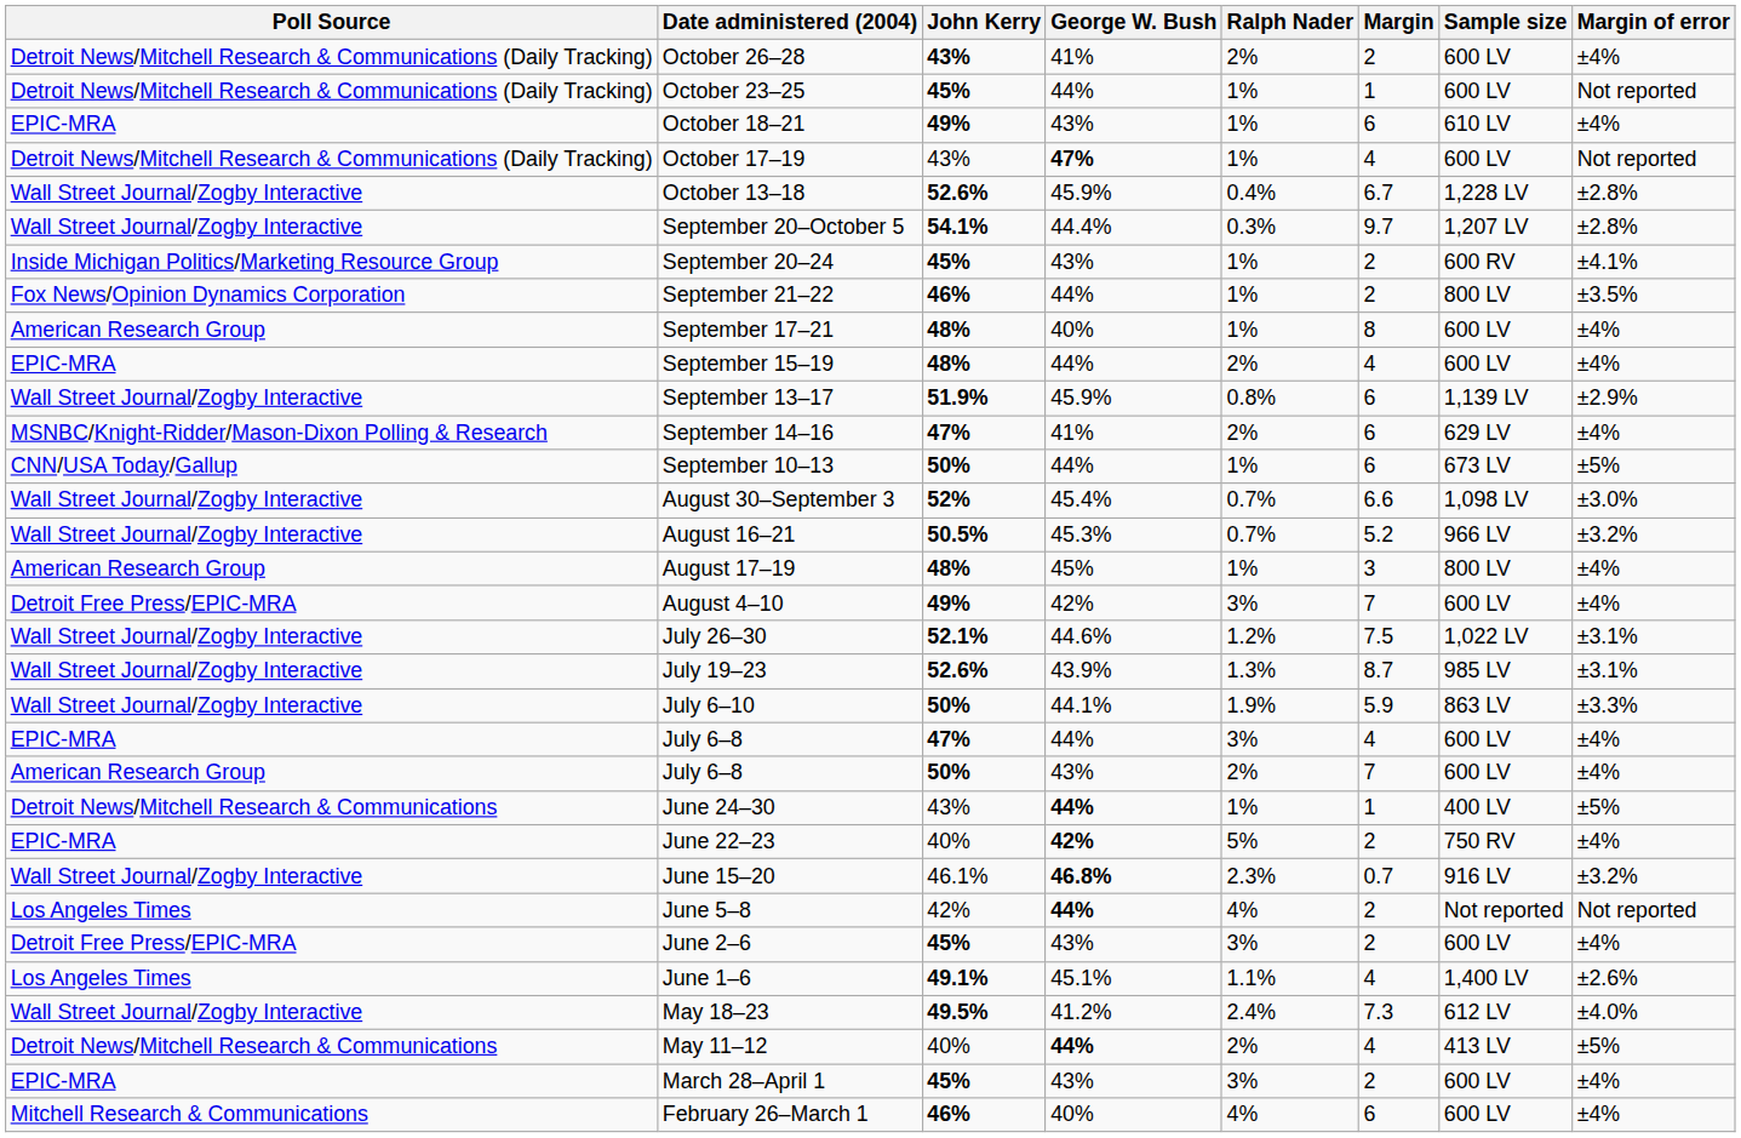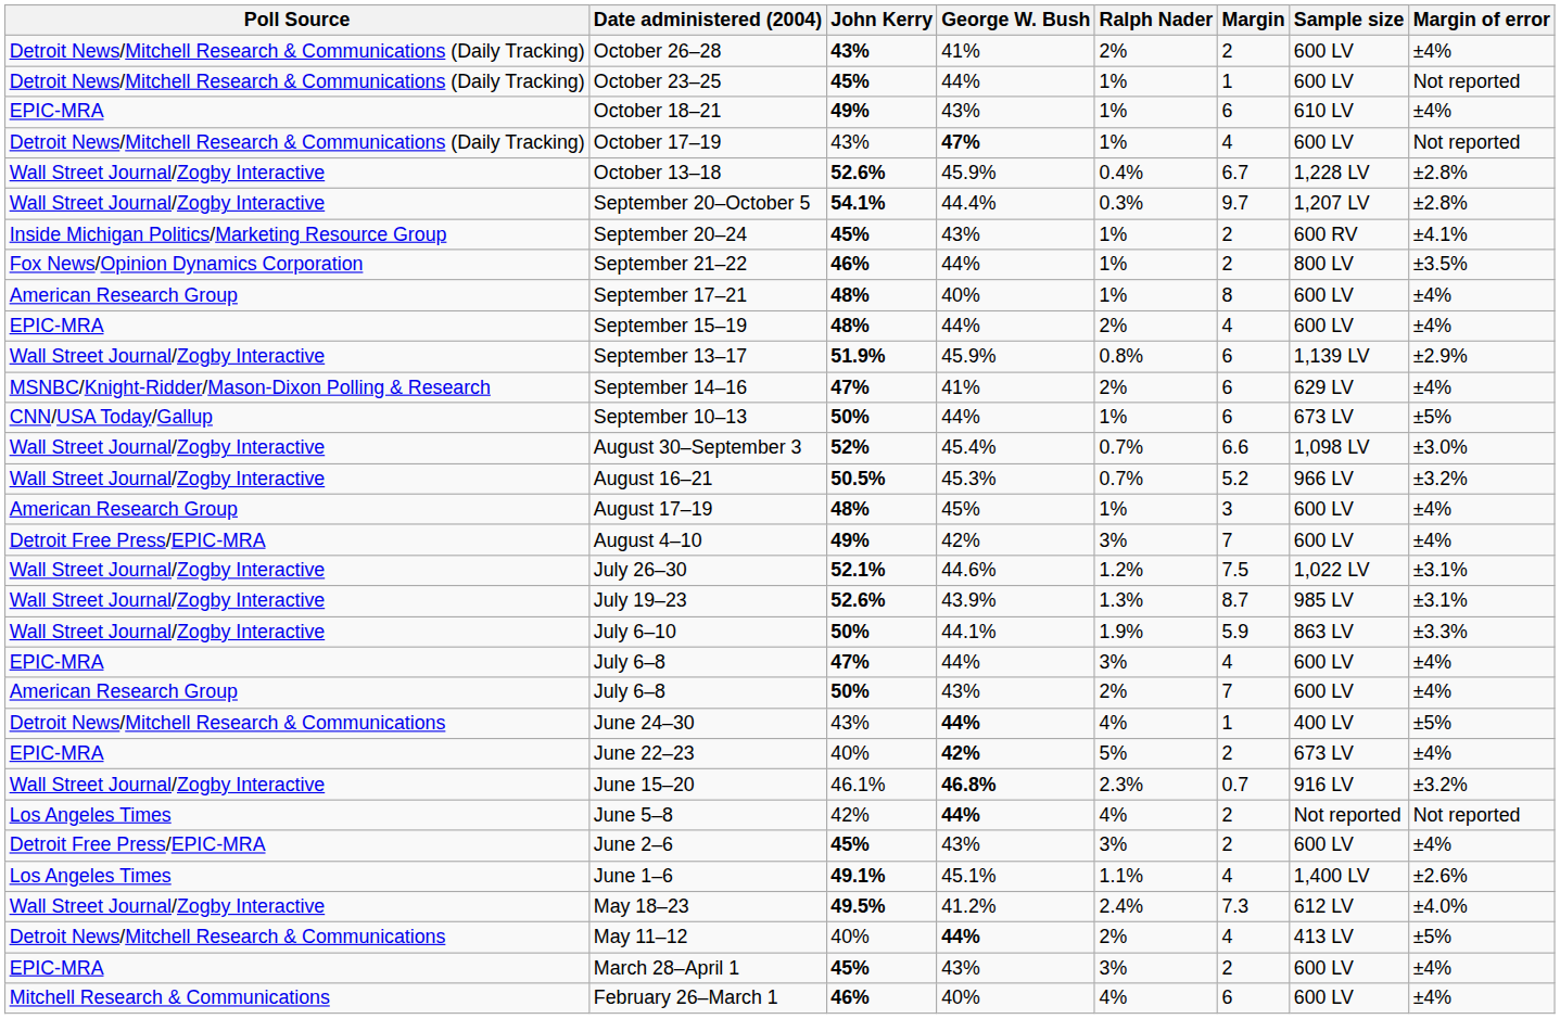August 17–19 | Sample size: 800 LV -> 600 LV
June 24–30 | Ralph Nader: 1% -> 4%
June 22–23 | Sample size: 750 RV -> 673 LV
